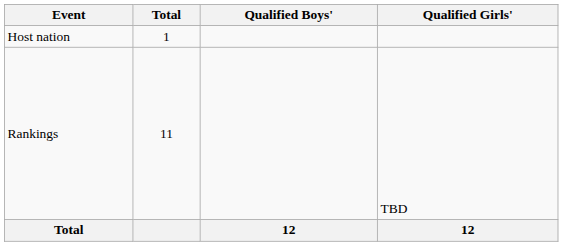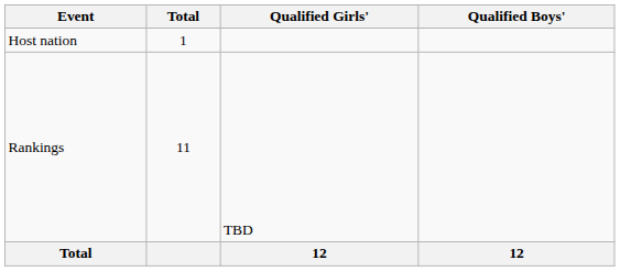columns swapped: Qualified Boys' <-> Qualified Girls'
